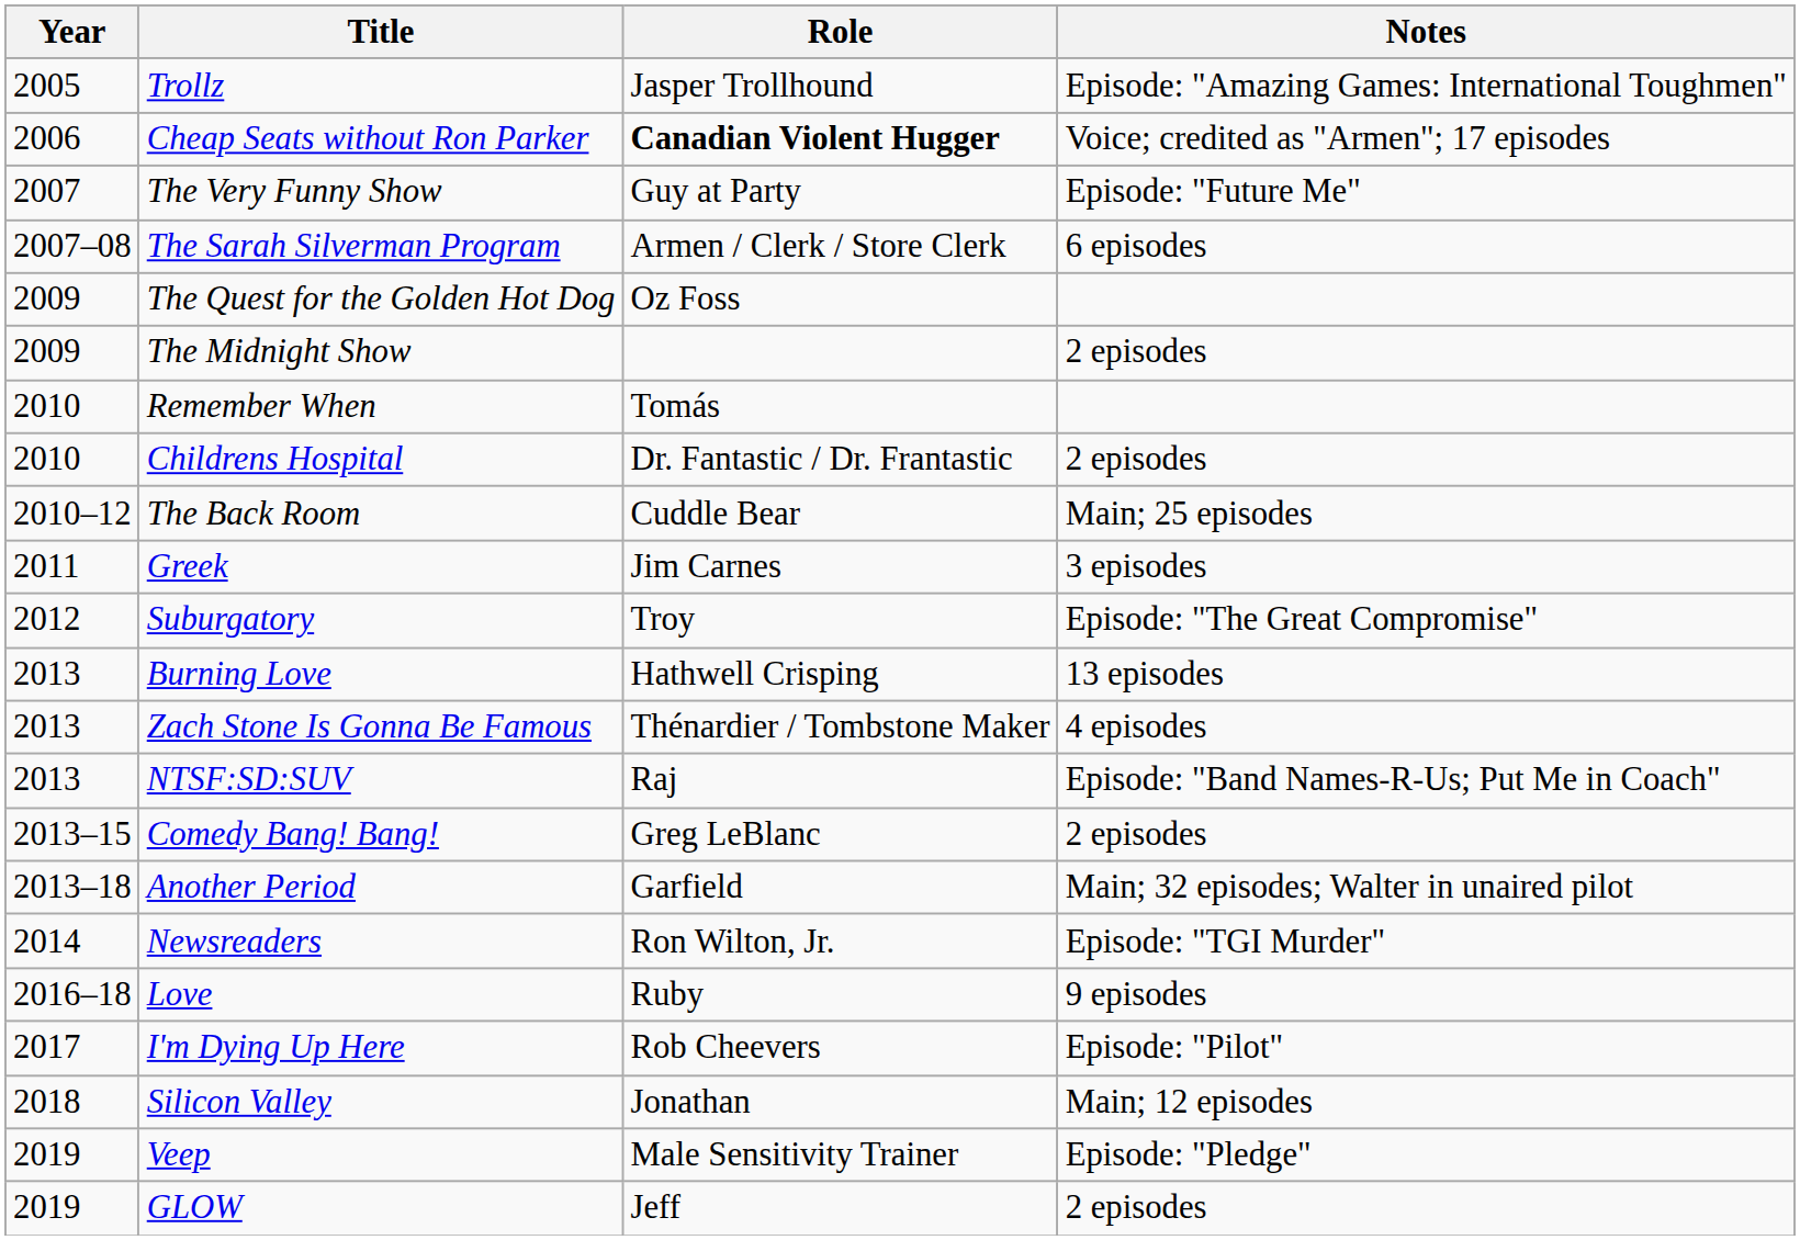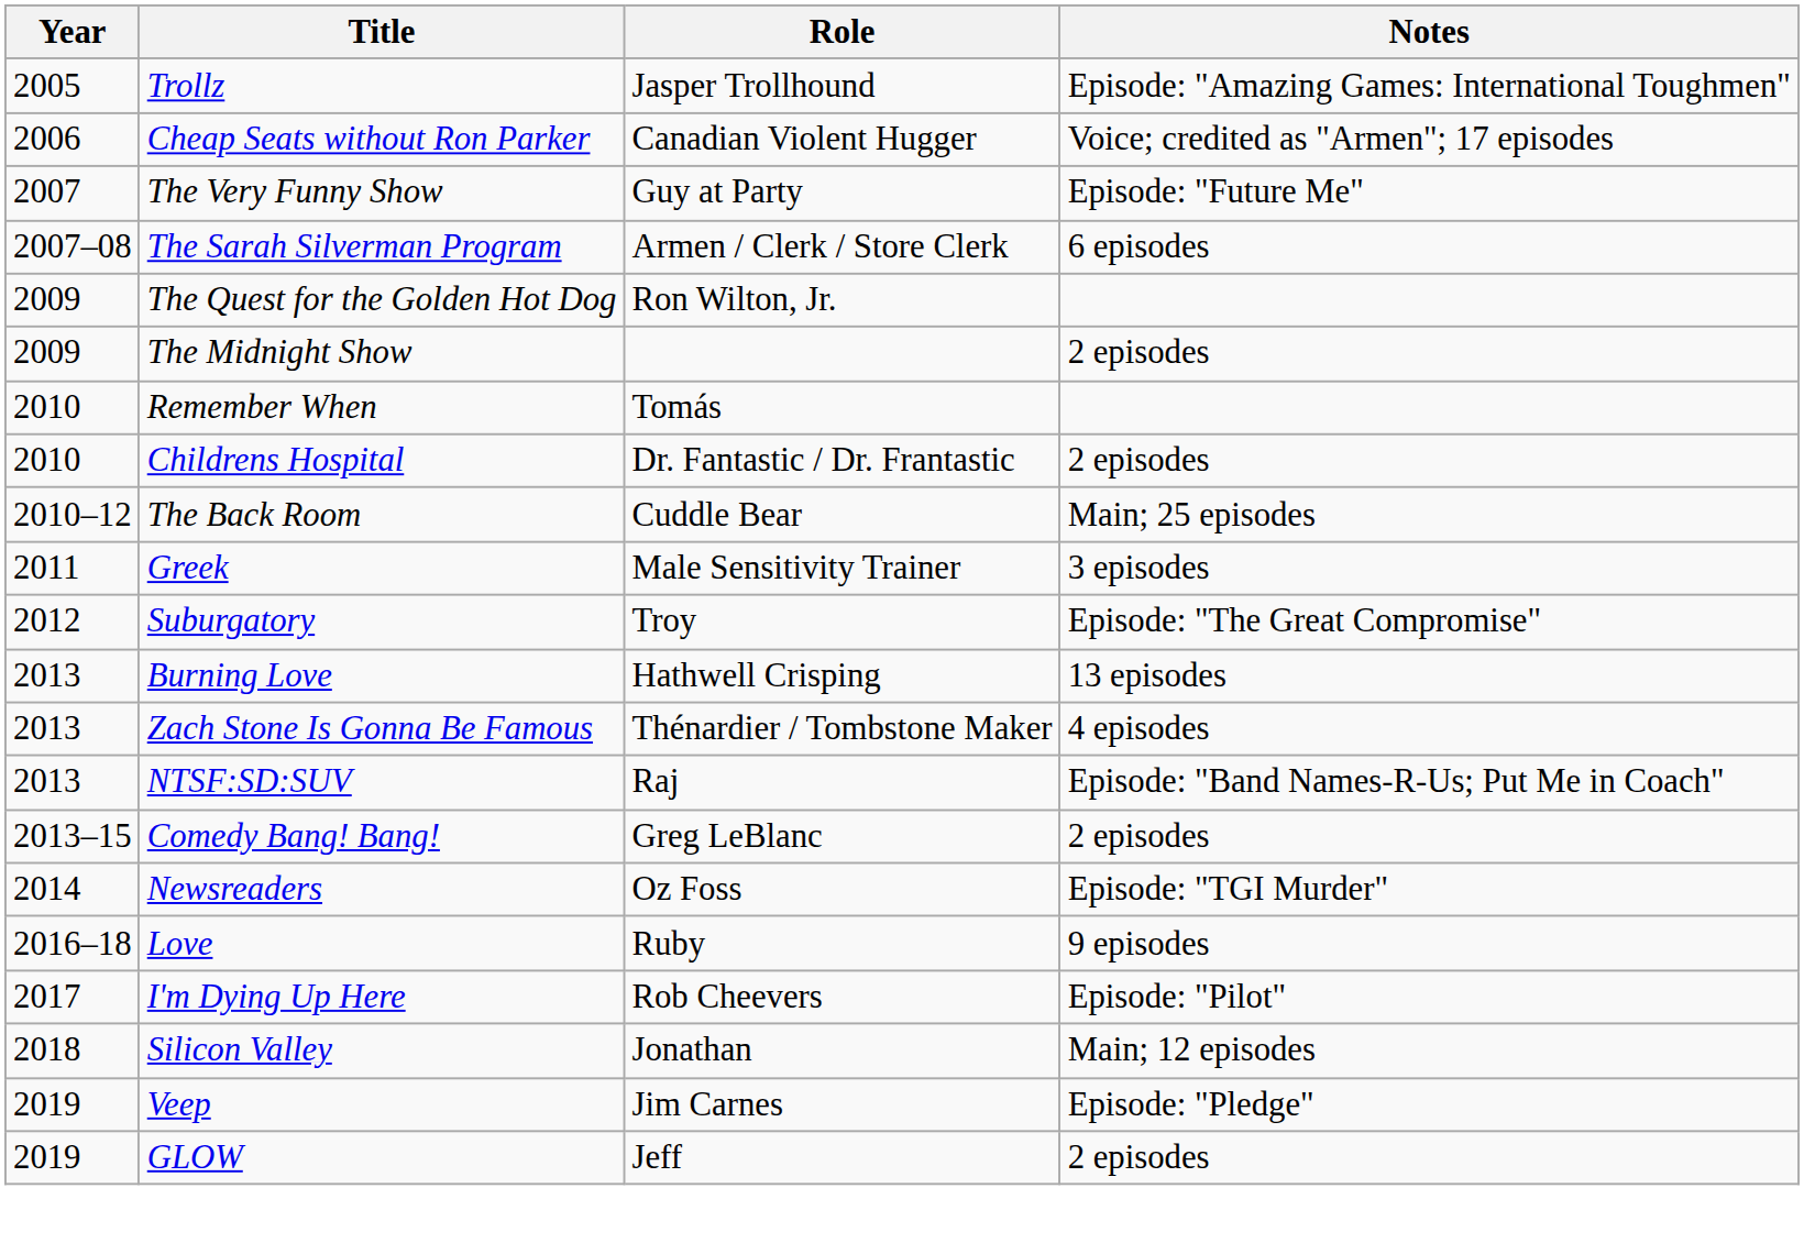Cheap Seats without Ron Parker | Role: bold -> normal
The Quest for the Golden Hot Dog | Role: Oz Foss -> Ron Wilton, Jr.
Greek | Role: Jim Carnes -> Male Sensitivity Trainer
- row: 2013–18 | Another Period | Garfield | Main; 32 episodes; Walter in unaired pilot
Newsreaders | Role: Ron Wilton, Jr. -> Oz Foss
Veep | Role: Male Sensitivity Trainer -> Jim Carnes
